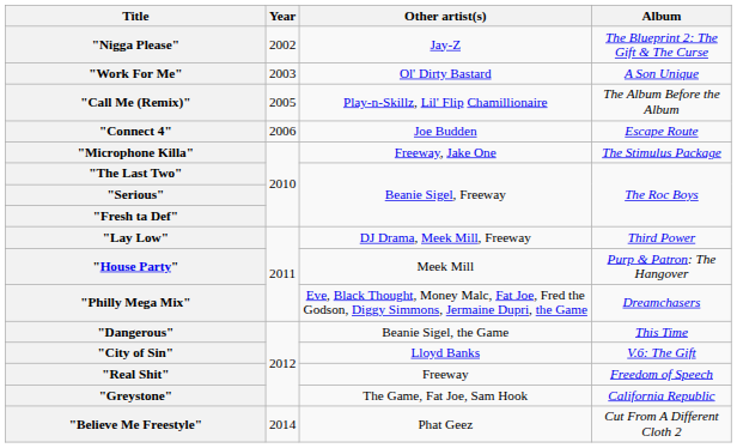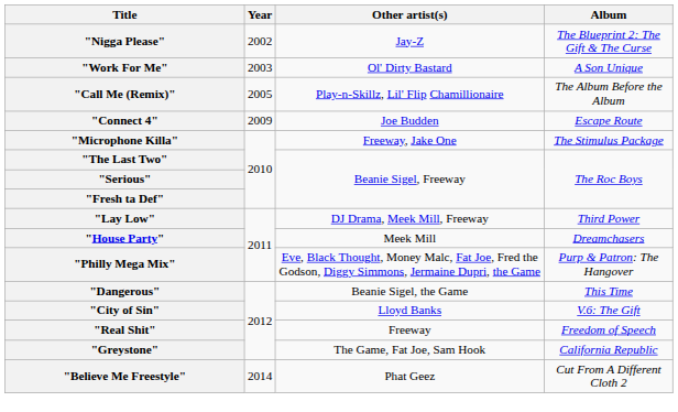"Connect 4" | Year: 2006 -> 2009
"House Party" | Album: Purp & Patron: The Hangover -> Dreamchasers
"Philly Mega Mix" | Album: Dreamchasers -> Purp & Patron: The Hangover
